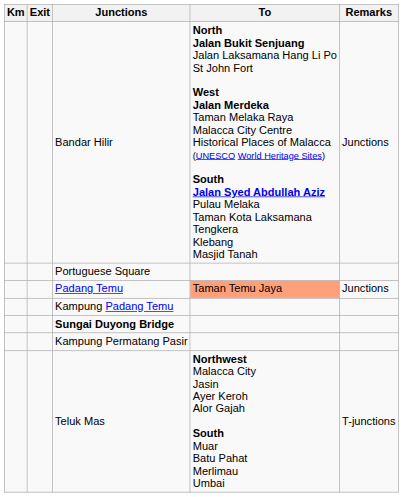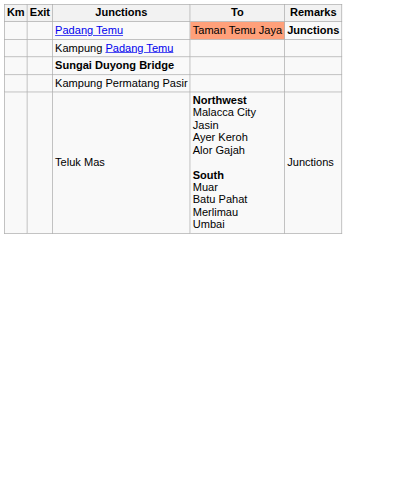- row: Bandar Hilir | North Jalan Bukit Senjuang Jalan Laksamana Hang Li Po St John Fort West Jalan Merdeka Taman Melaka Raya Malacca City Centre Historical Places of Malacca (UNESCO World Heritage Sites) South Jalan Syed Abdullah Aziz Pulau Melaka Taman Kota Laksamana Tengkera Klebang Masjid Tanah | Junctions
- row: Portuguese Square
Padang Temu | Remarks: normal -> bold
Teluk Mas | Remarks: T-junctions -> Junctions
